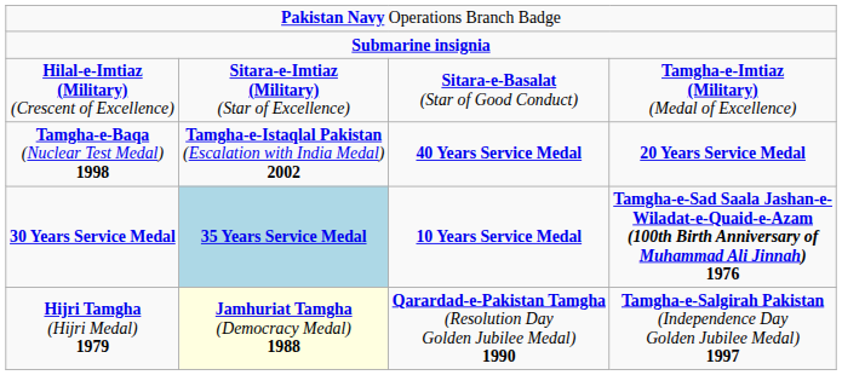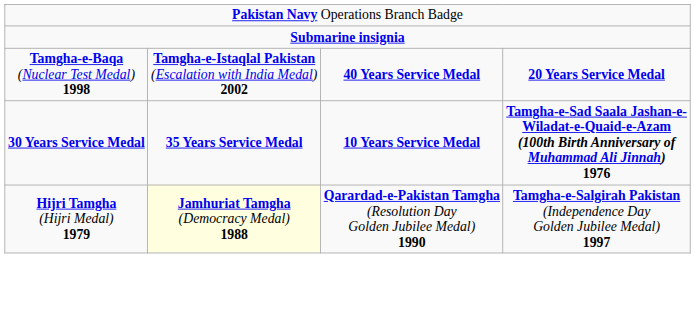- row: Hilal-e-Imtiaz (Military) (Crescent of Excellence) | Sitara-e-Imtiaz (Military) (Star of Excellence) | Sitara-e-Basalat (Star of Good Conduct) | Tamgha-e-Imtiaz (Military) (Medal of Excellence)
30 Years Service Medal | column 2: lightblue background -> no background
